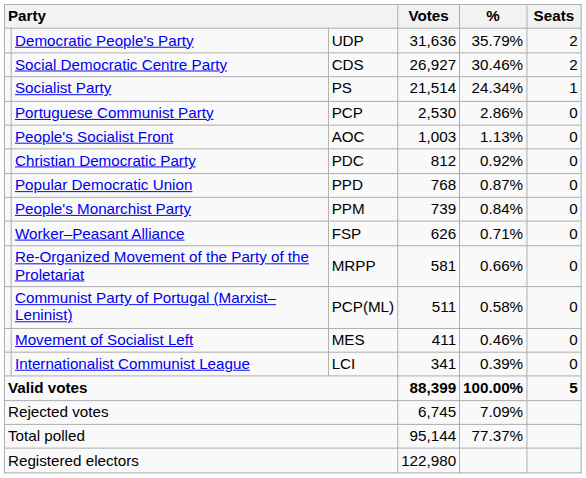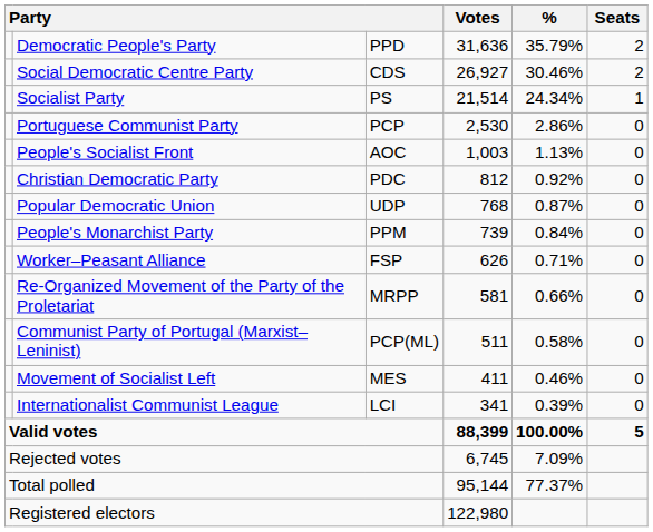Democratic People's Party | column 3: UDP -> PPD
Popular Democratic Union | column 3: PPD -> UDP
